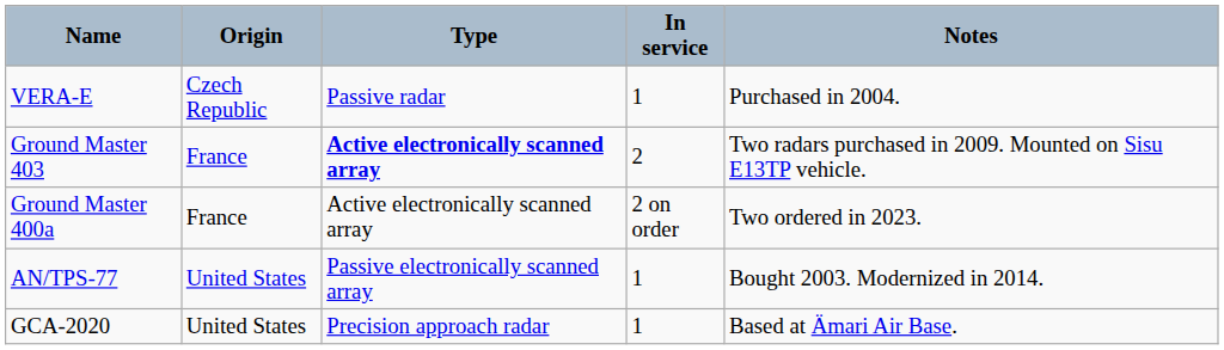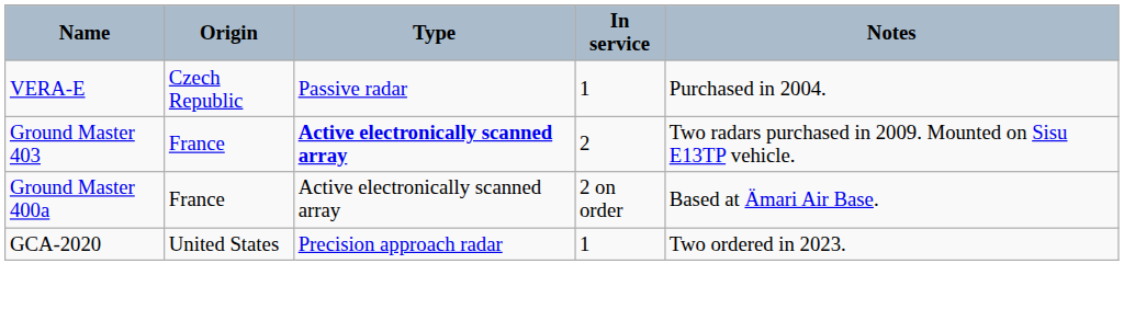Ground Master 400a | Notes: Two ordered in 2023. -> Based at Ämari Air Base.
- row: AN/TPS-77 | United States | Passive electronically scanned array | 1 | Bought 2003. Modernized in 2014.
GCA-2020 | Notes: Based at Ämari Air Base. -> Two ordered in 2023.
